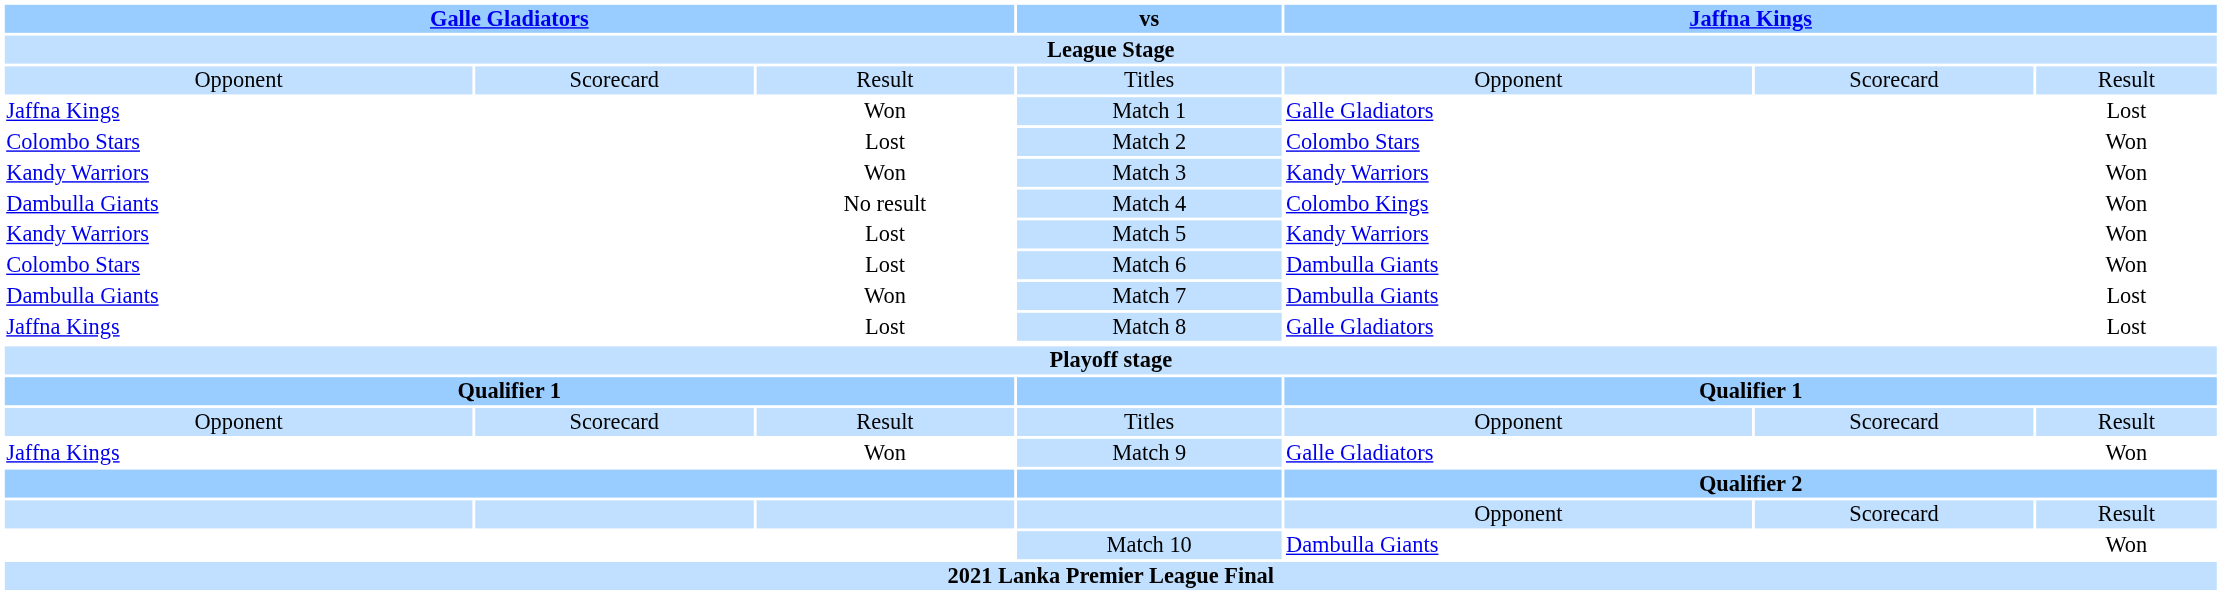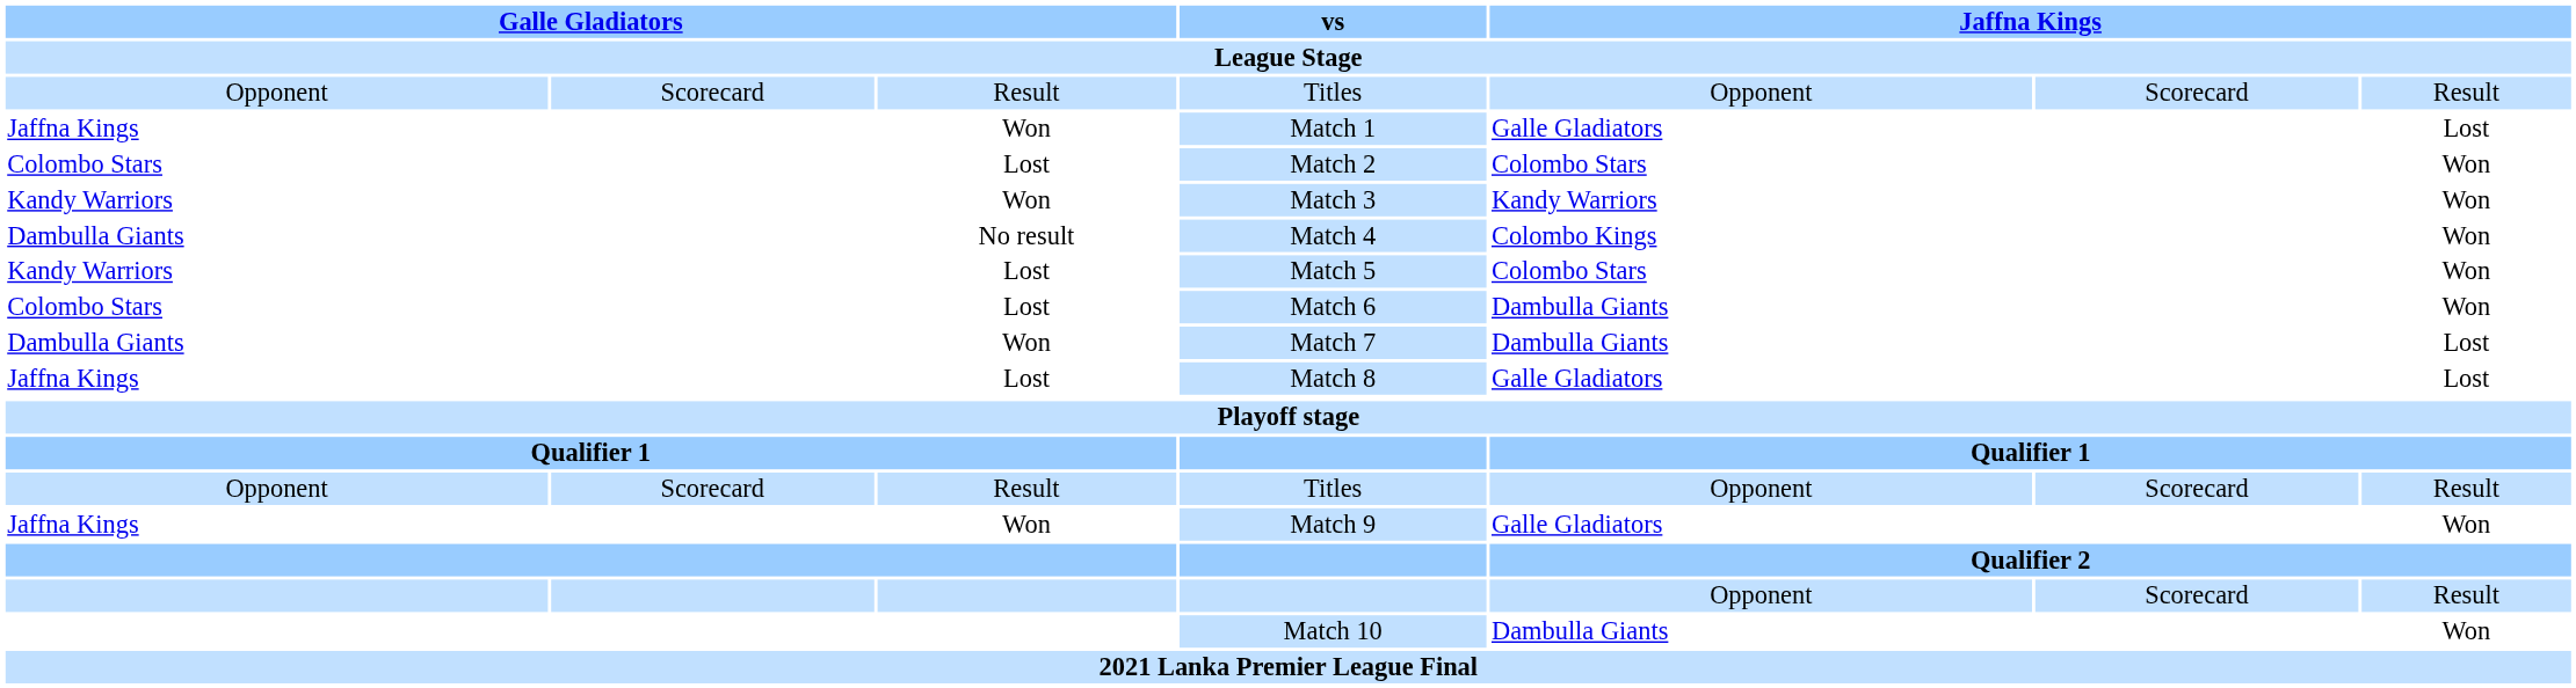Match 5 | column 5: Kandy Warriors -> Colombo Stars
